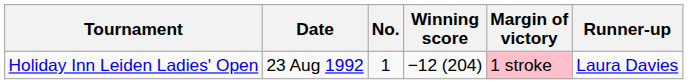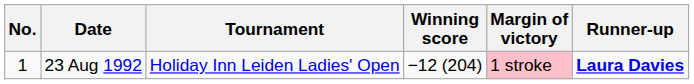columns swapped: No. <-> Tournament
23 Aug 1992 | Runner-up: normal -> bold
